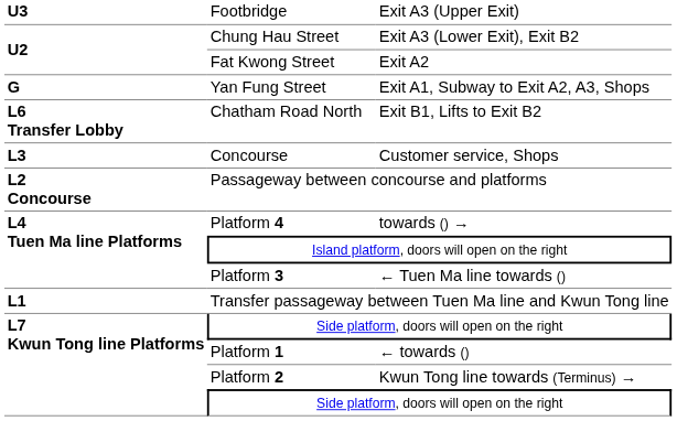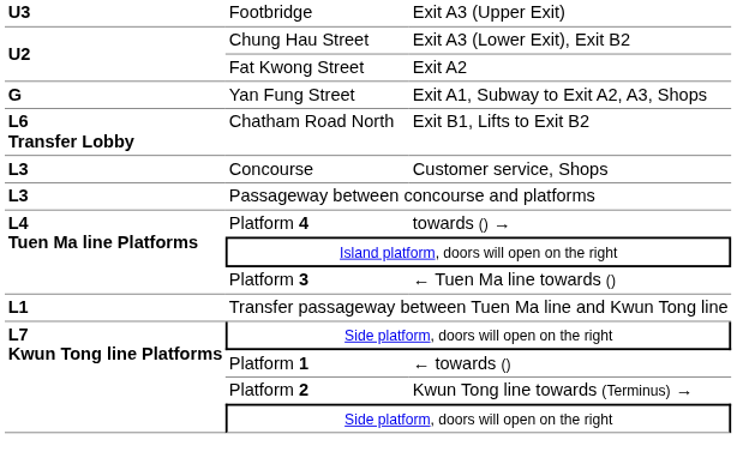Passageway between concourse and platforms | column 1: L2 Concourse -> L3
